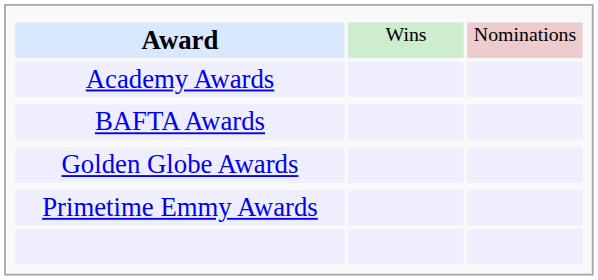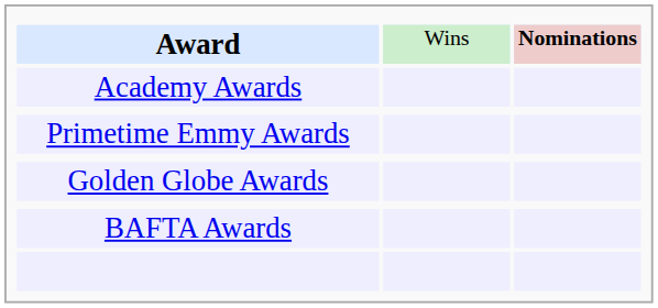Award | column 3: normal -> bold
rows swapped: Primetime Emmy Awards <-> BAFTA Awards
